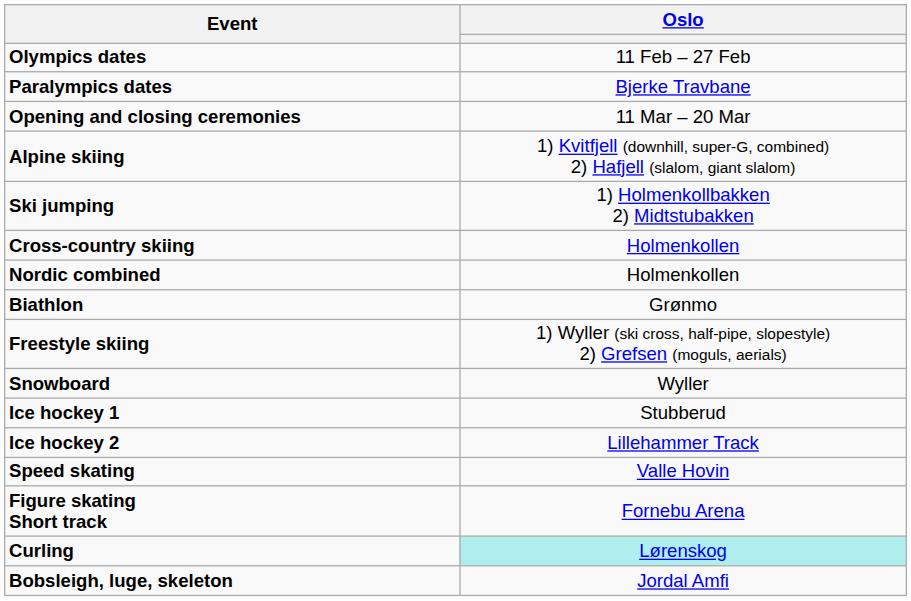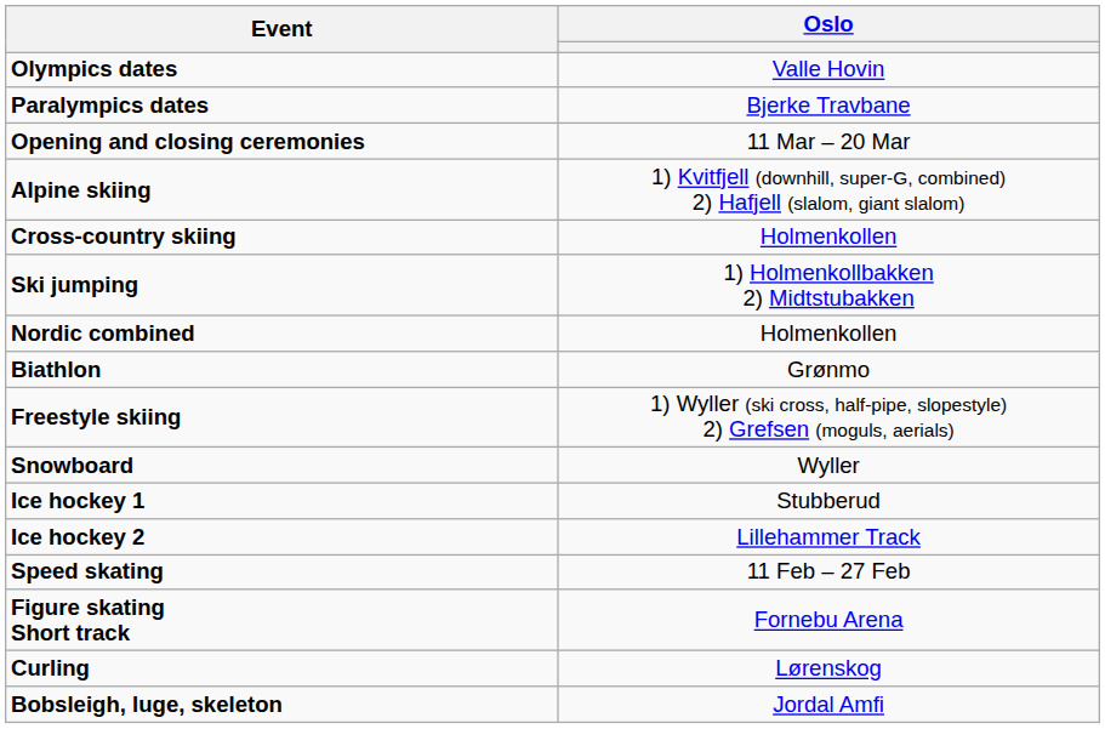Olympics dates | Oslo: 11 Feb – 27 Feb -> Valle Hovin
rows swapped: Cross-country skiing <-> Ski jumping
Speed skating | Oslo: Valle Hovin -> 11 Feb – 27 Feb
Curling | Oslo: paleturquoise background -> no background
